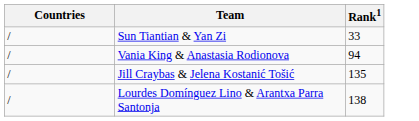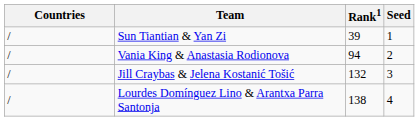+ column: Seed | 1 | 2 | 3 | 4
Sun Tiantian & Yan Zi | Rank1: 33 -> 39
Jill Craybas & Jelena Kostanić Tošić | Rank1: 135 -> 132
